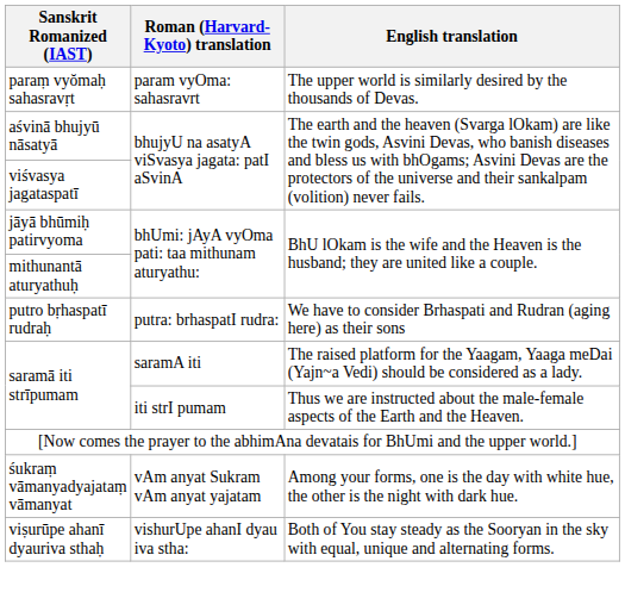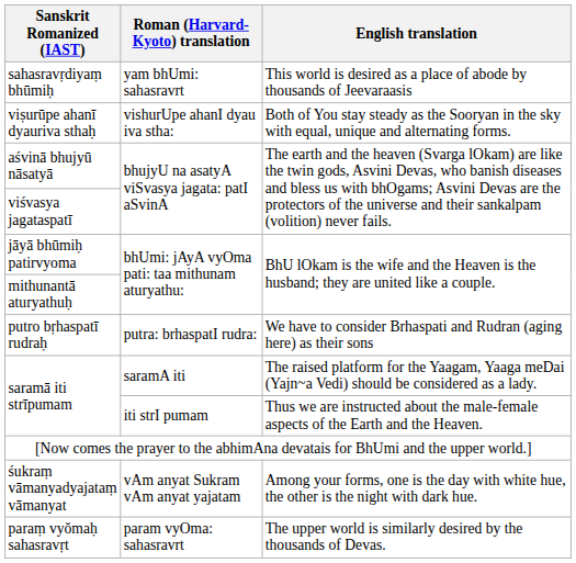+ row: sahasravṛdiyaṃ bhūmiḥ | yam bhUmi: sahasravrt | This world is desired as a place of abode by thousands of Jeevaraasis
rows swapped: paraṃ vyŏmaḥ sahasravṛt <-> viṣurūpe ahanī dyauriva sthaḥ
